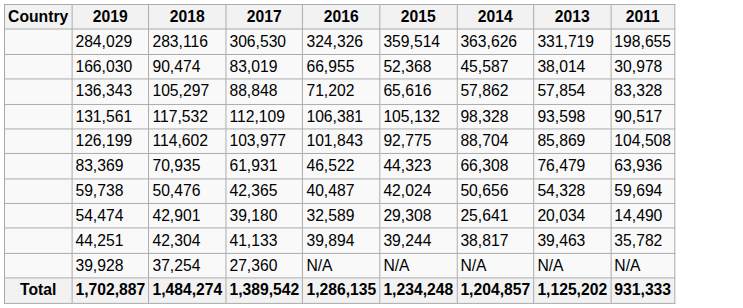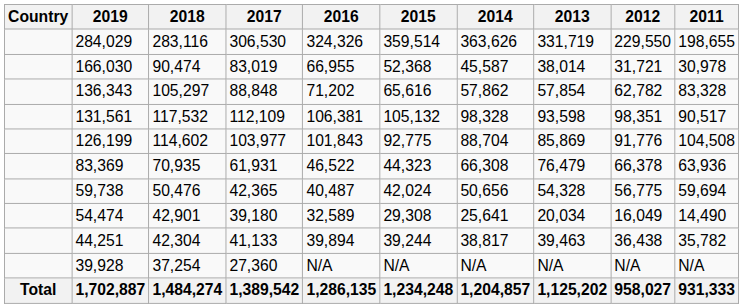+ column: 2012 | 229,550 | 31,721 | 62,782 | 98,351 | 91,776 | 66,378 | 56,775 | 16,049 | 36,438 | N/A | 958,027
